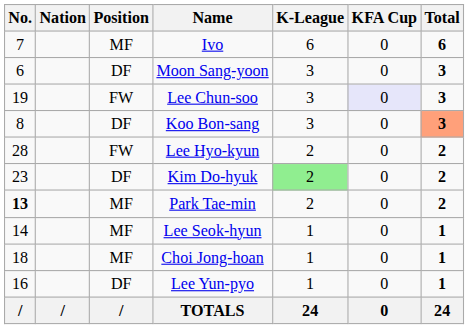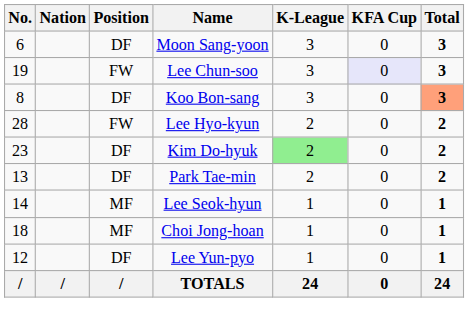- row: 7 | MF | Ivo | 6 | 0 | 6
Park Tae-min | No.: bold -> normal
Park Tae-min | Position: MF -> DF
Lee Yun-pyo | No.: 16 -> 12
